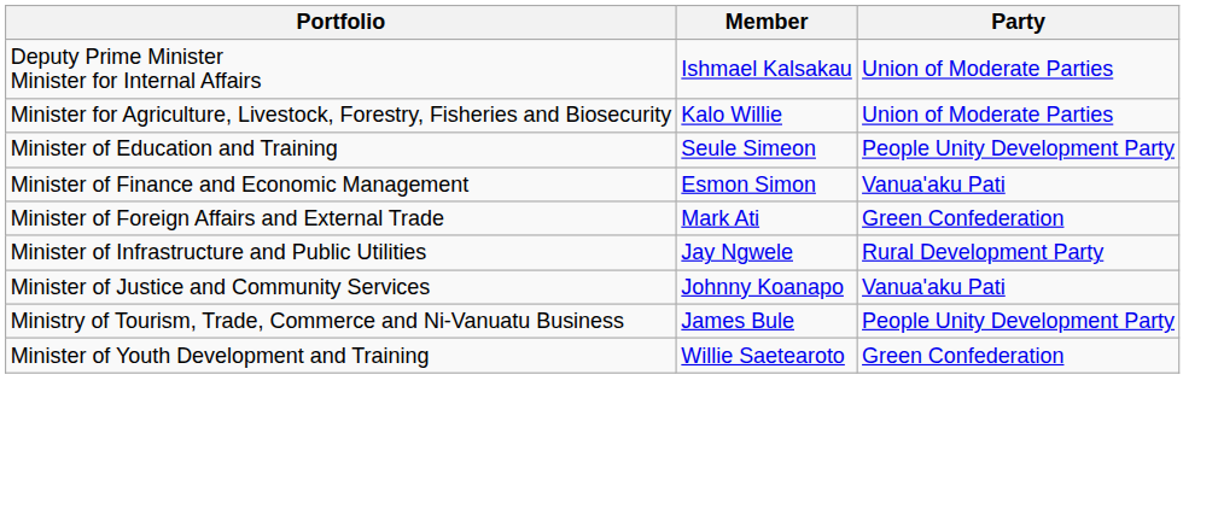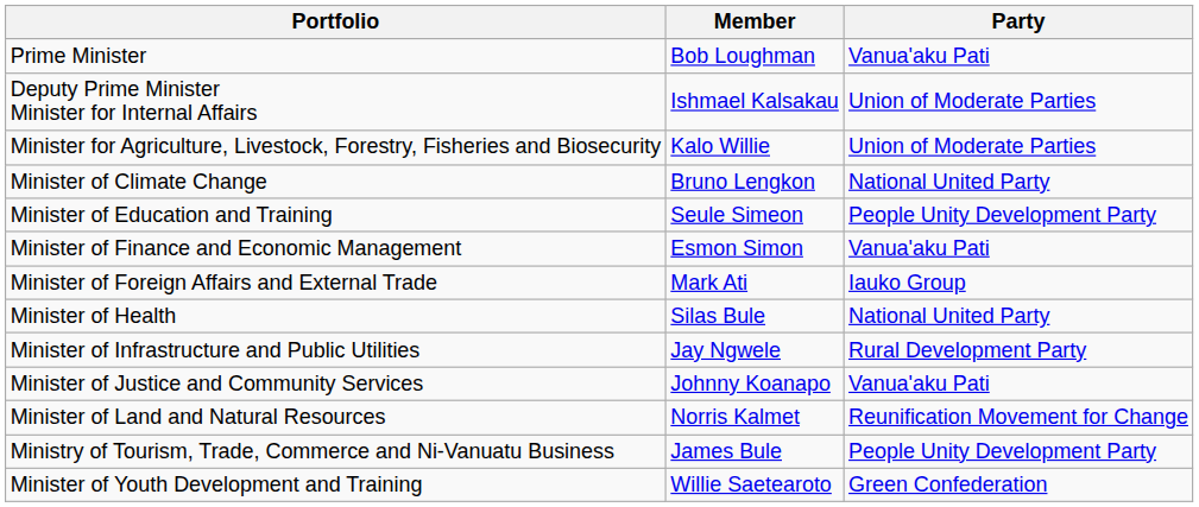+ row: Prime Minister | Bob Loughman | Vanua'aku Pati
+ row: Minister of Climate Change | Bruno Lengkon | National United Party
Minister of Foreign Affairs and External Trade | Party: Green Confederation -> Iauko Group
+ row: Minister of Health | Silas Bule | National United Party
+ row: Minister of Land and Natural Resources | Norris Kalmet | Reunification Movement for Change
